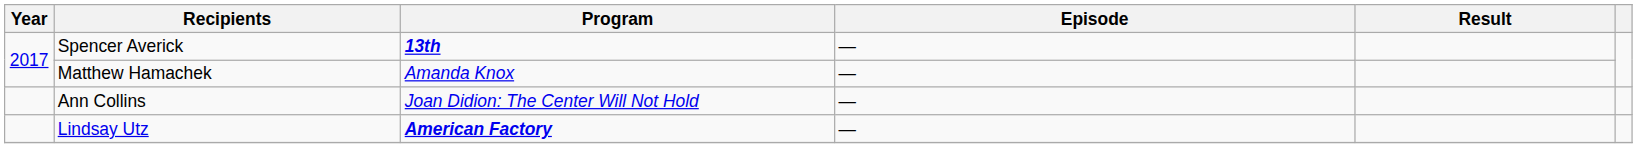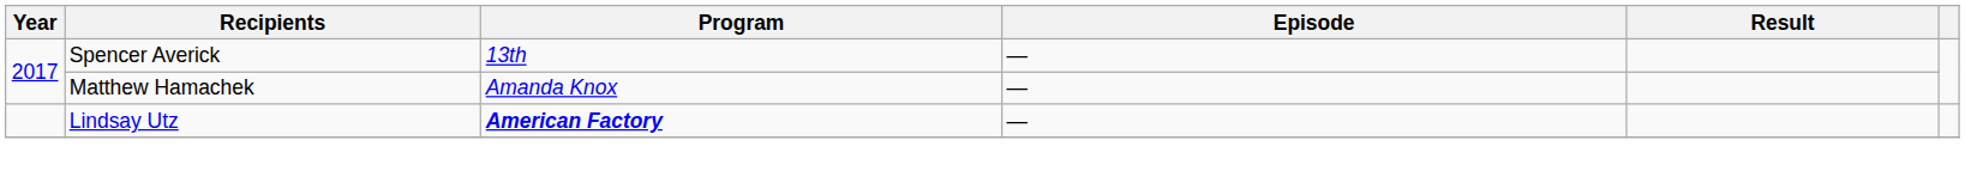Spencer Averick | Program: bold -> normal
- row: Ann Collins | Joan Didion: The Center Will Not Hold | —
